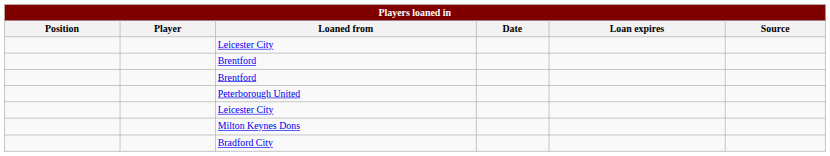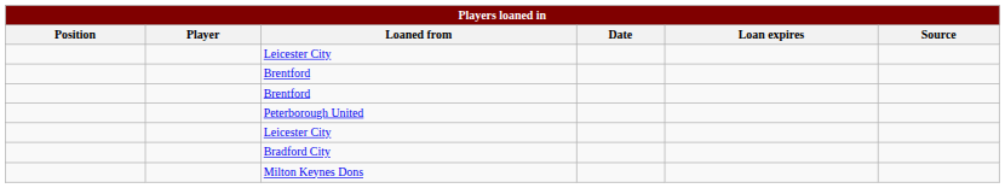rows swapped: Bradford City <-> Milton Keynes Dons
